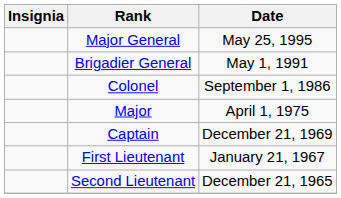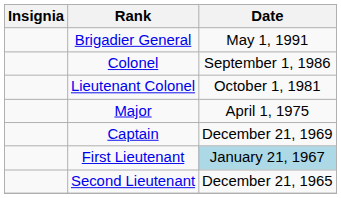- row: Major General | May 25, 1995
+ row: Lieutenant Colonel | October 1, 1981
First Lieutenant | Date: no background -> lightblue background
